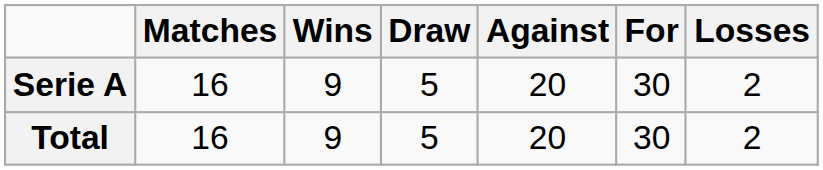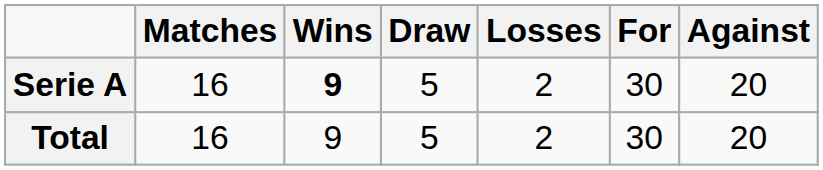columns swapped: Losses <-> Against
Serie A | Wins: normal -> bold
